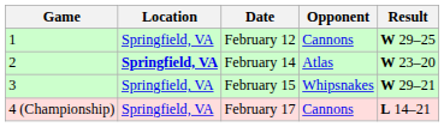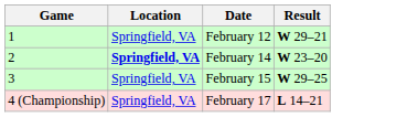- column: Opponent | Cannons | Atlas | Whipsnakes | Cannons
February 12 | Result: W 29–25 -> W 29–21
February 15 | Result: W 29–21 -> W 29–25
